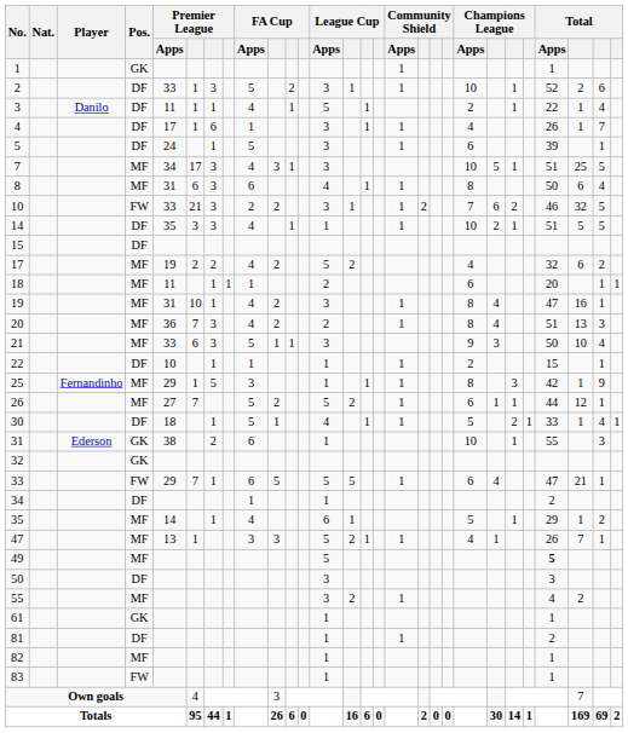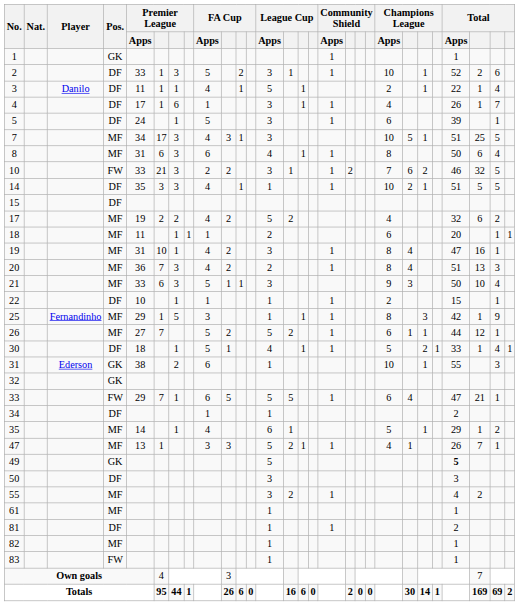49 | Pos.: MF -> GK
61 | Pos.: GK -> MF
